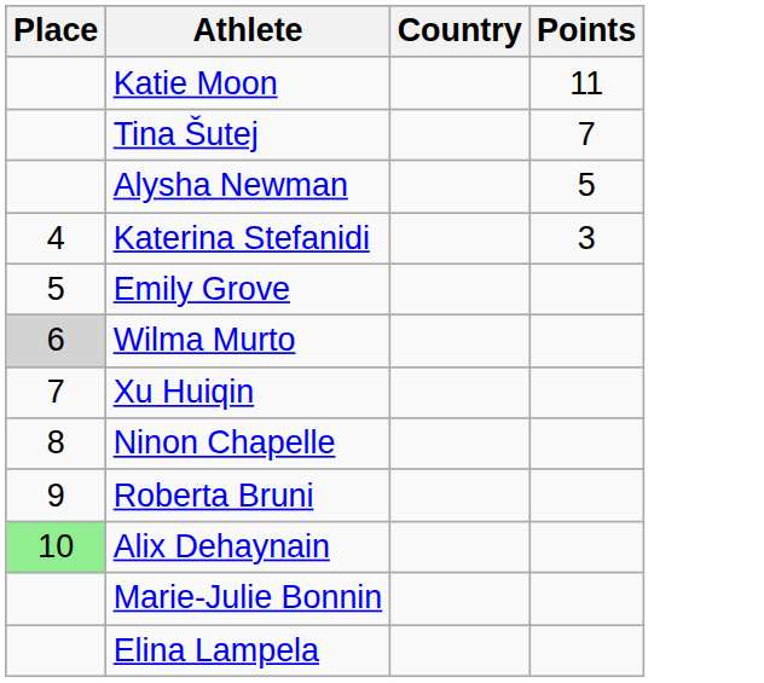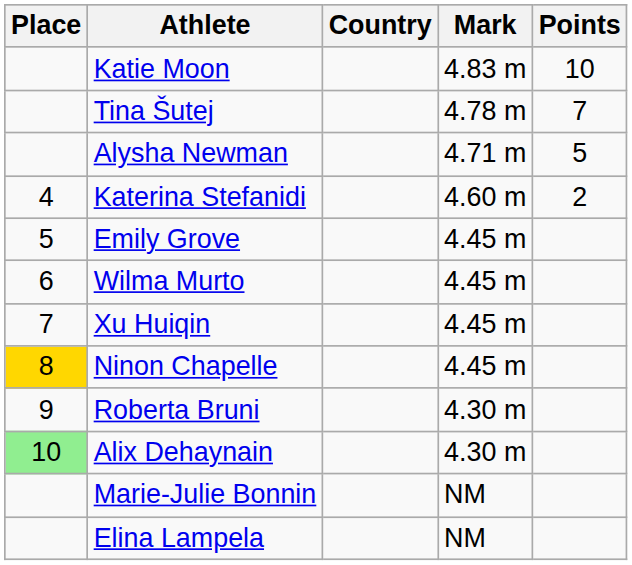+ column: Mark | 4.83 m | 4.78 m | 4.71 m | 4.60 m | 4.45 m | 4.45 m | 4.45 m | 4.45 m | 4.30 m | 4.30 m | NM | NM
Katie Moon | Points: 11 -> 10
Katerina Stefanidi | Points: 3 -> 2
Wilma Murto | Place: lightgrey background -> no background
Ninon Chapelle | Place: no background -> gold background
